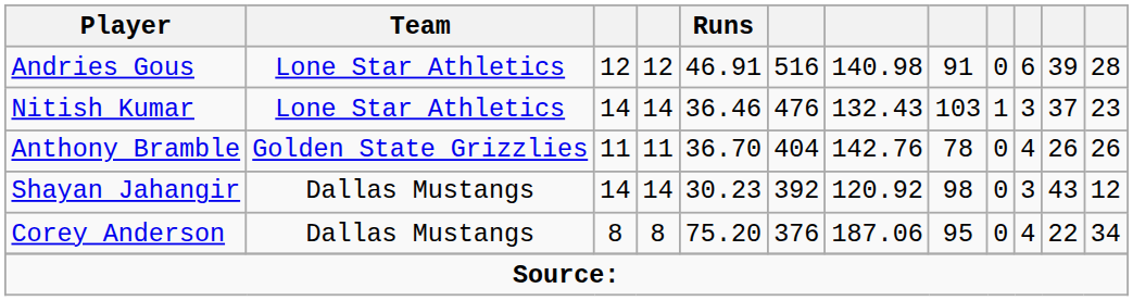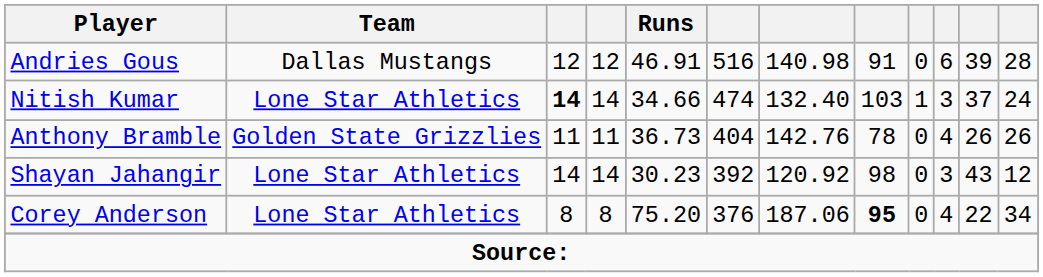Andries Gous | Team: Lone Star Athletics -> Dallas Mustangs
Nitish Kumar | column 3: normal -> bold
Nitish Kumar | Runs: 36.46 -> 34.66
Nitish Kumar | column 6: 476 -> 474
Nitish Kumar | column 7: 132.43 -> 132.40
Nitish Kumar | column 12: 23 -> 24
Anthony Bramble | Runs: 36.70 -> 36.73
Shayan Jahangir | Team: Dallas Mustangs -> Lone Star Athletics
Corey Anderson | Team: Dallas Mustangs -> Lone Star Athletics
Corey Anderson | column 8: normal -> bold
